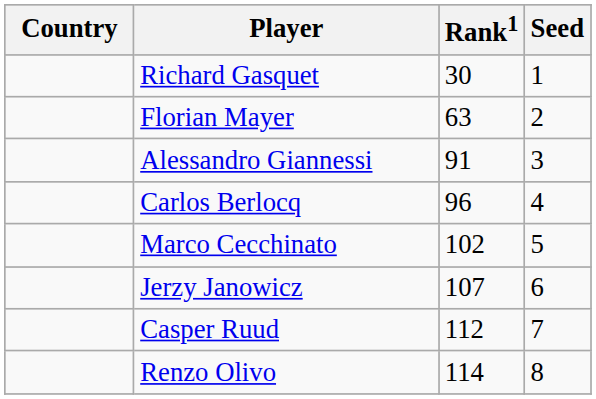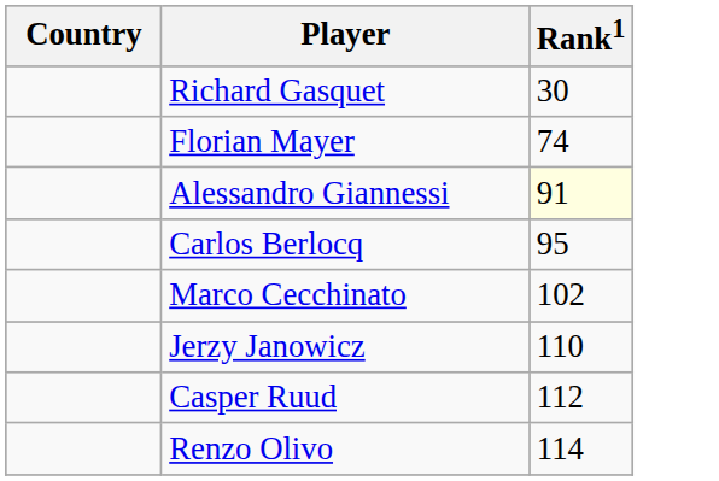- column: Seed | 1 | 2 | 3 | 4 | 5 | 6 | 7 | 8
Florian Mayer | Rank1: 63 -> 74
Alessandro Giannessi | Rank1: no background -> lightyellow background
Carlos Berlocq | Rank1: 96 -> 95
Jerzy Janowicz | Rank1: 107 -> 110
